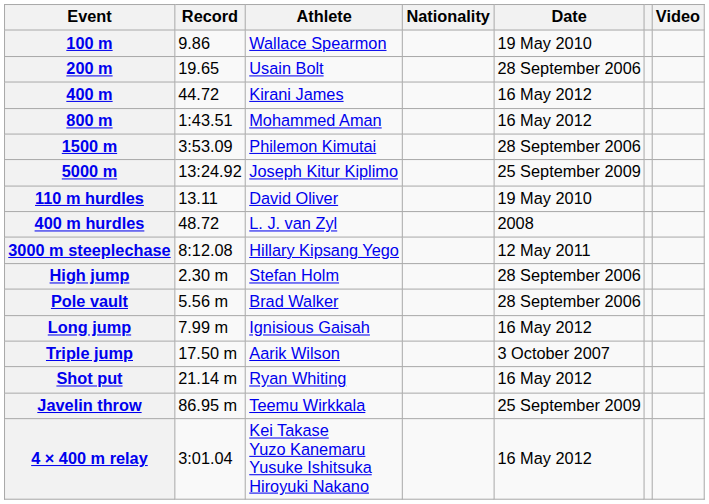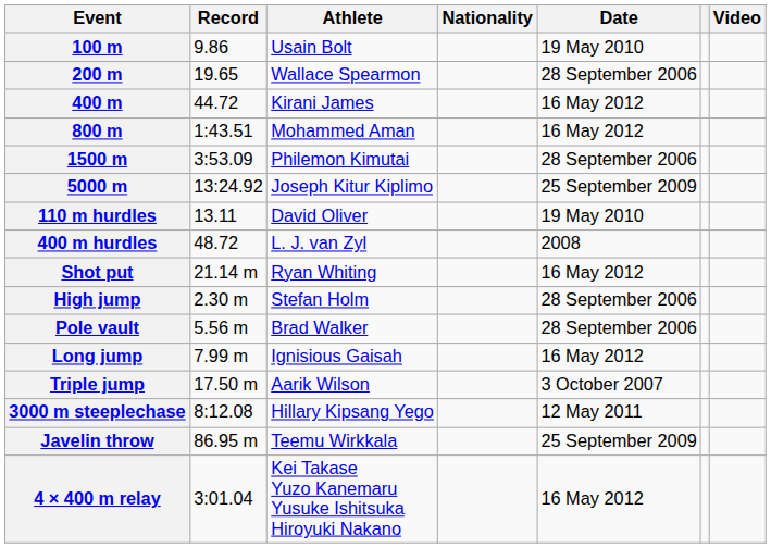100 m | Athlete: Wallace Spearmon -> Usain Bolt
200 m | Athlete: Usain Bolt -> Wallace Spearmon
rows swapped: 3000 m steeplechase <-> Shot put
